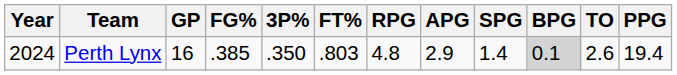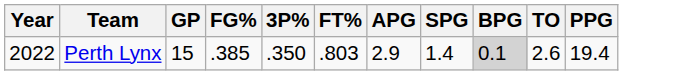- column: RPG | 4.8
Perth Lynx | Year: 2024 -> 2022
Perth Lynx | GP: 16 -> 15
